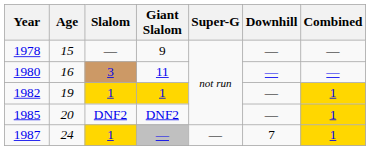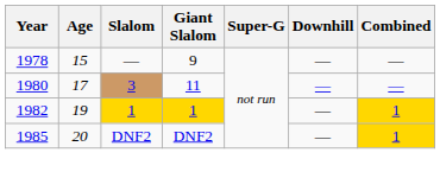1980 | Age: 16 -> 17
- row: 1987 | 24 | 1 | — | — | 7 | 1
